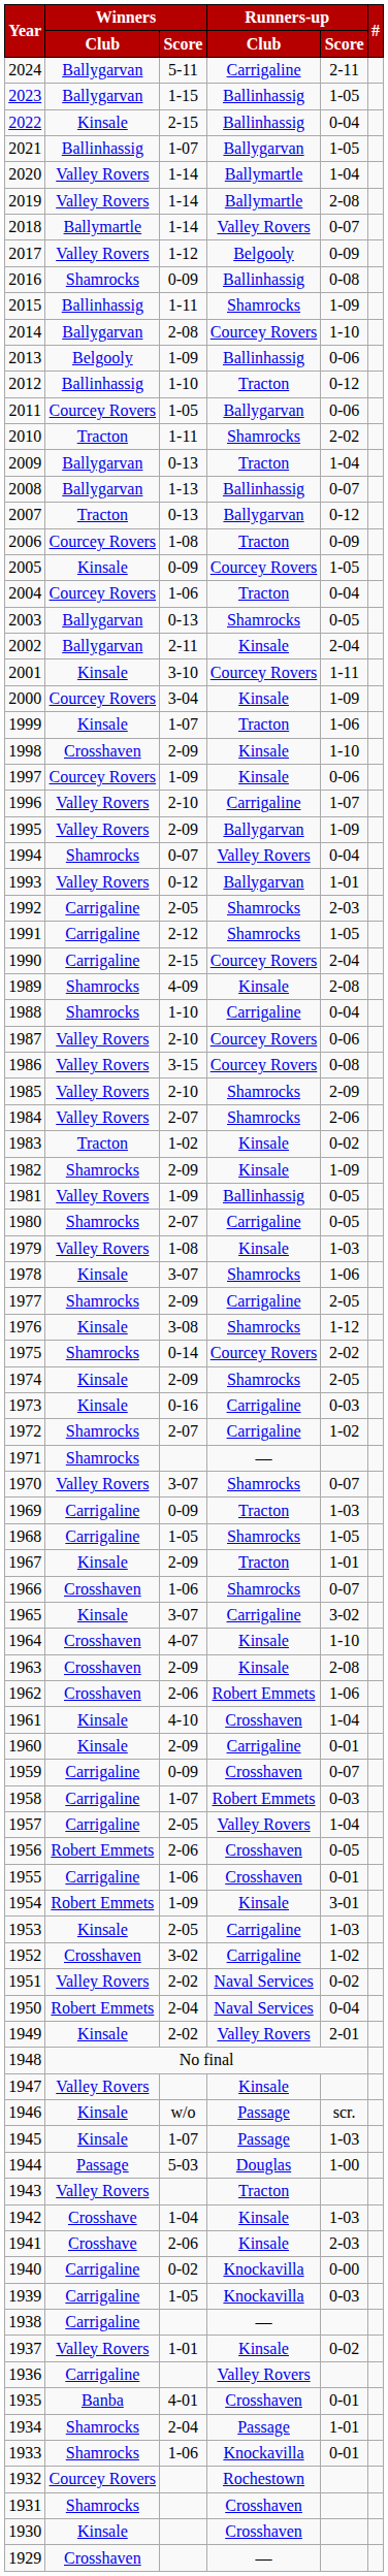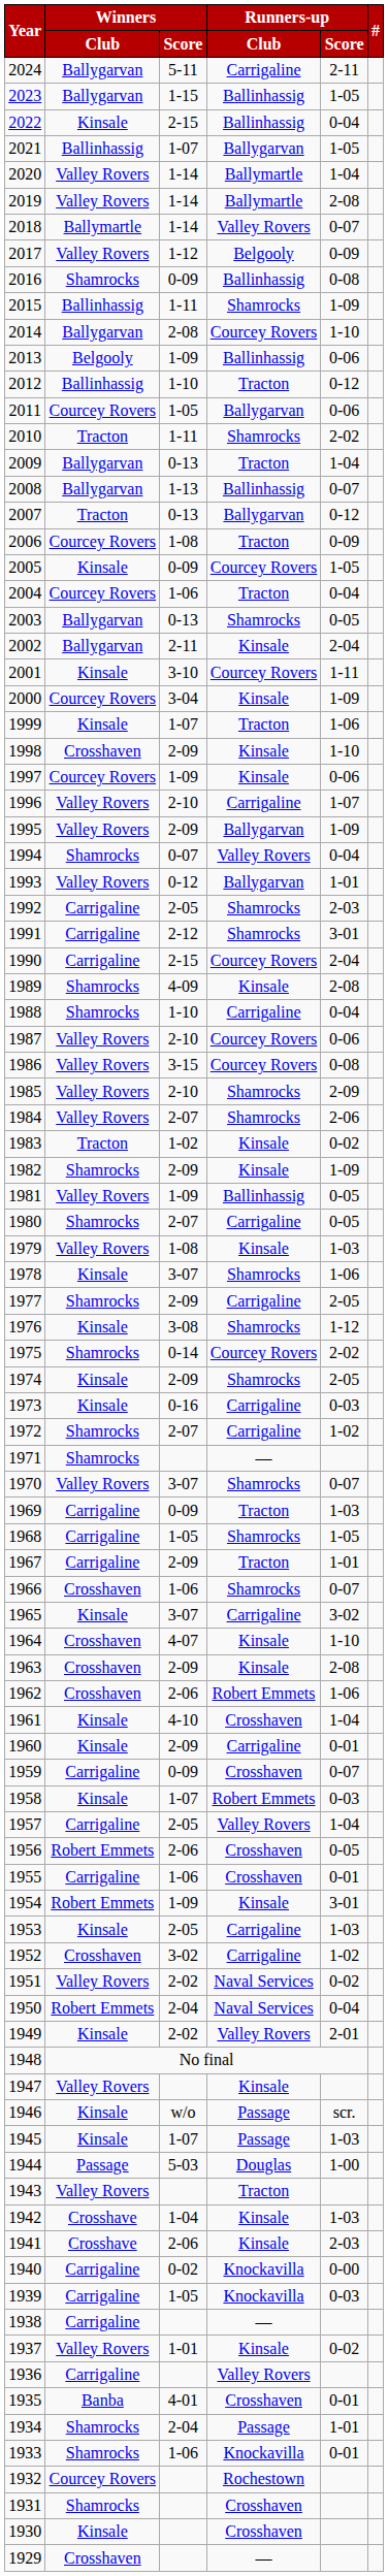1991 | Runners-up / Score: 1-05 -> 3-01
1967 | Winners / Club: Kinsale -> Carrigaline
1958 | Winners / Club: Carrigaline -> Kinsale
